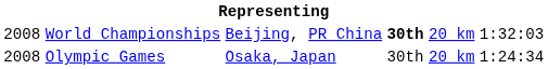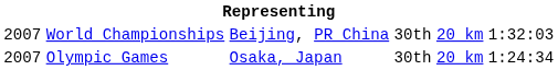World Championships | column 1: 2008 -> 2007
World Championships | column 4: bold -> normal
Olympic Games | column 1: 2008 -> 2007
